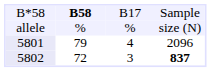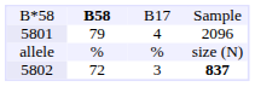rows swapped: allele <-> 5801
